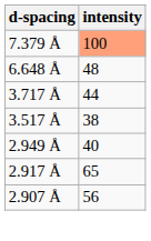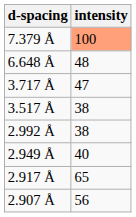3.717 Å | intensity: 44 -> 47
+ row: 2.992 Å | 38
